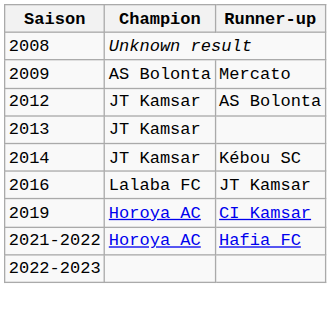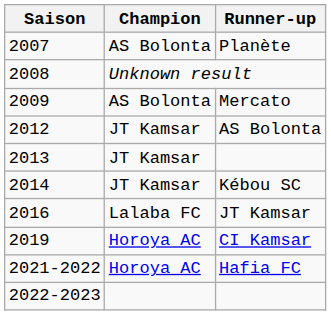+ row: 2007 | AS Bolonta | Planète
